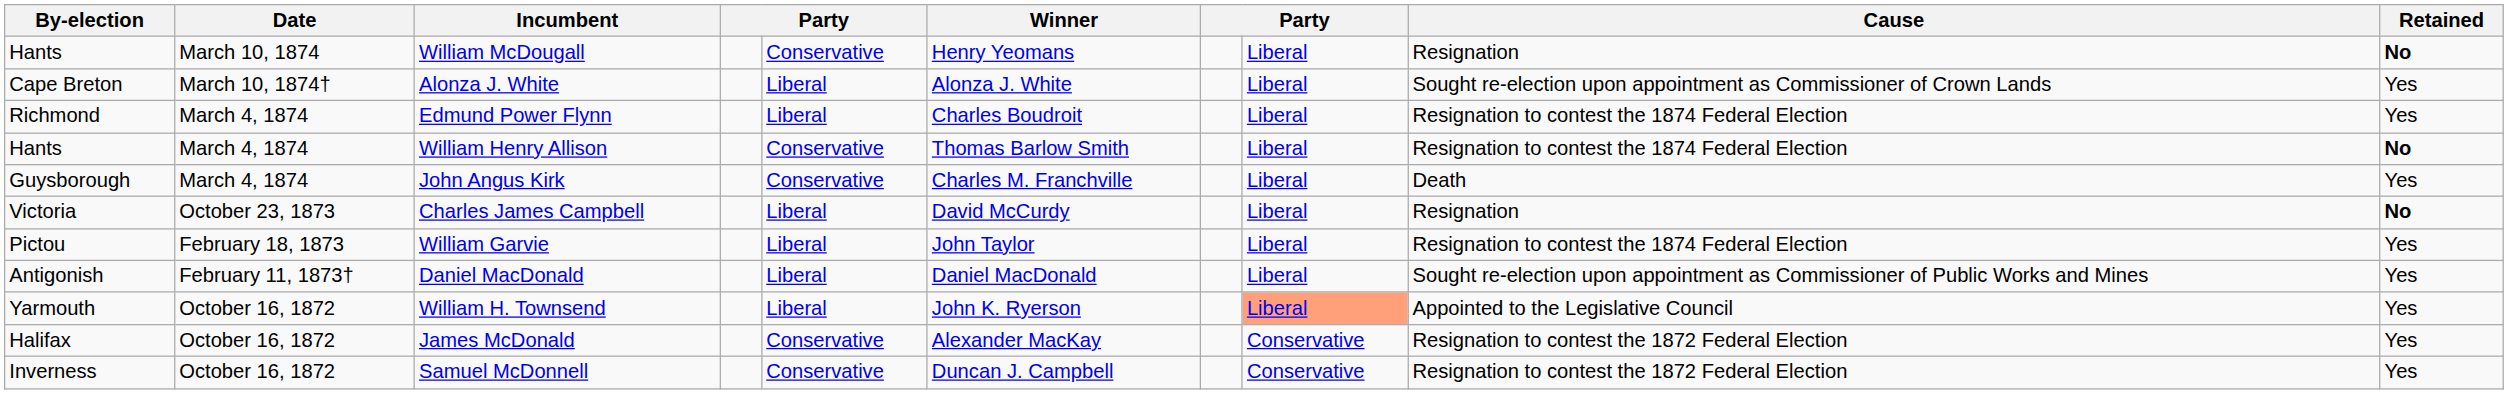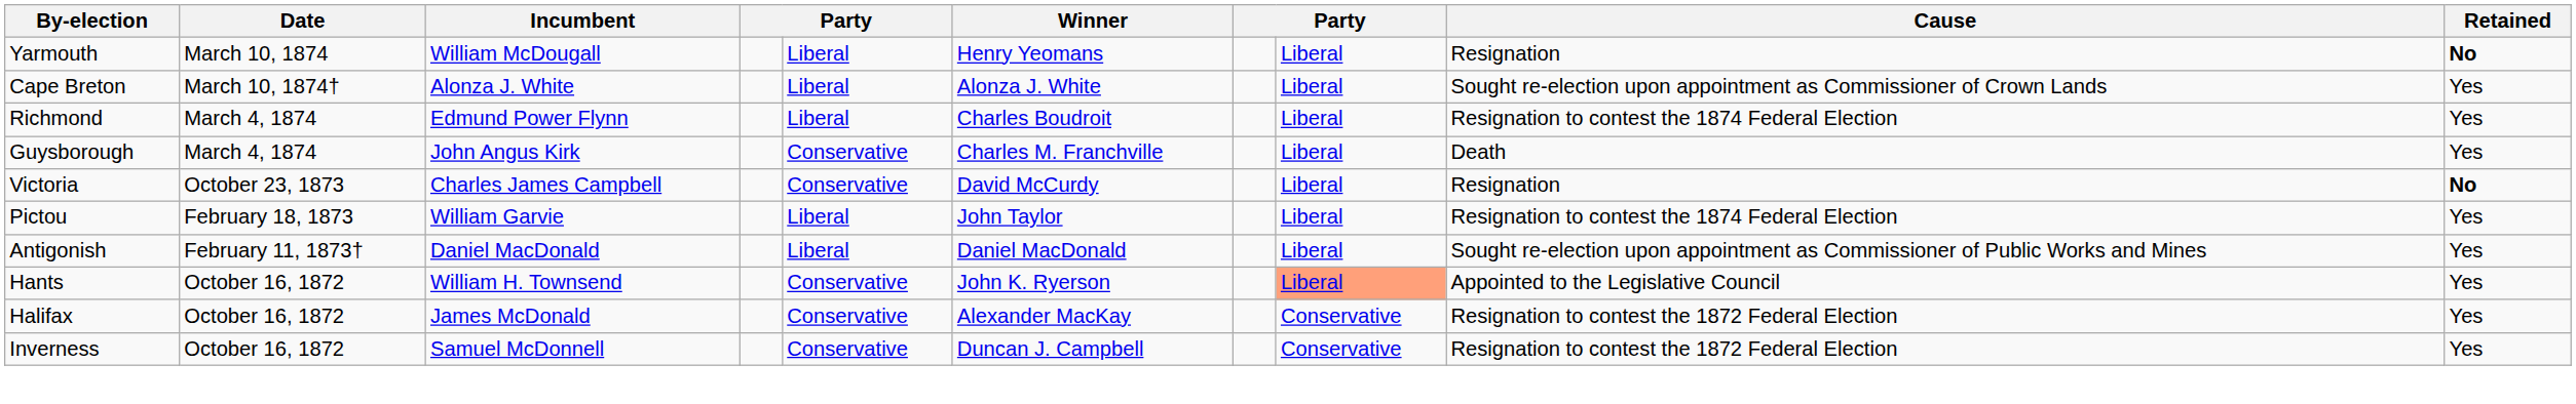William McDougall | By-election: Hants -> Yarmouth
William McDougall | column 5: Conservative -> Liberal
- row: Hants | March 4, 1874 | William Henry Allison | Conservative | Thomas Barlow Smith | Liberal | Resignation to contest the 1874 Federal Election | No
Charles James Campbell | column 5: Liberal -> Conservative
William H. Townsend | By-election: Yarmouth -> Hants
William H. Townsend | column 5: Liberal -> Conservative
